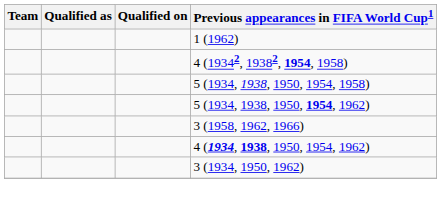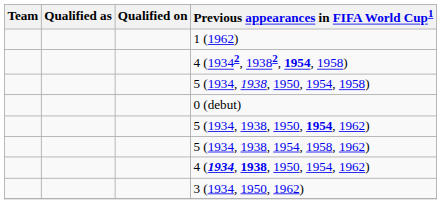+ row: 0 (debut)
+ row: 5 (1934, 1938, 1954, 1958, 1962)
- row: 3 (1958, 1962, 1966)
